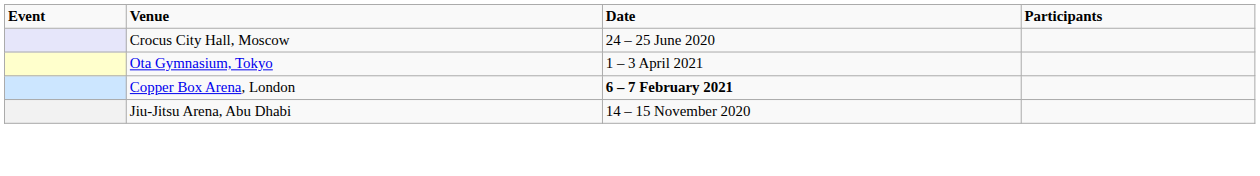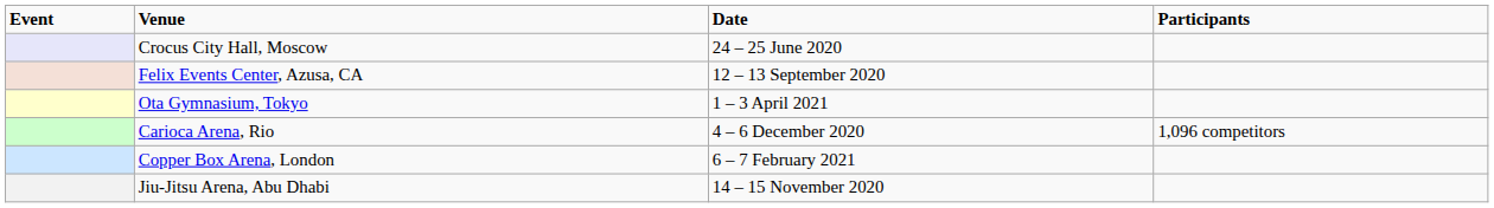+ row: Felix Events Center, Azusa, CA | 12 – 13 September 2020
+ row: Carioca Arena, Rio | 4 – 6 December 2020 | 1,096 competitors
Copper Box Arena, London | Date: bold -> normal
